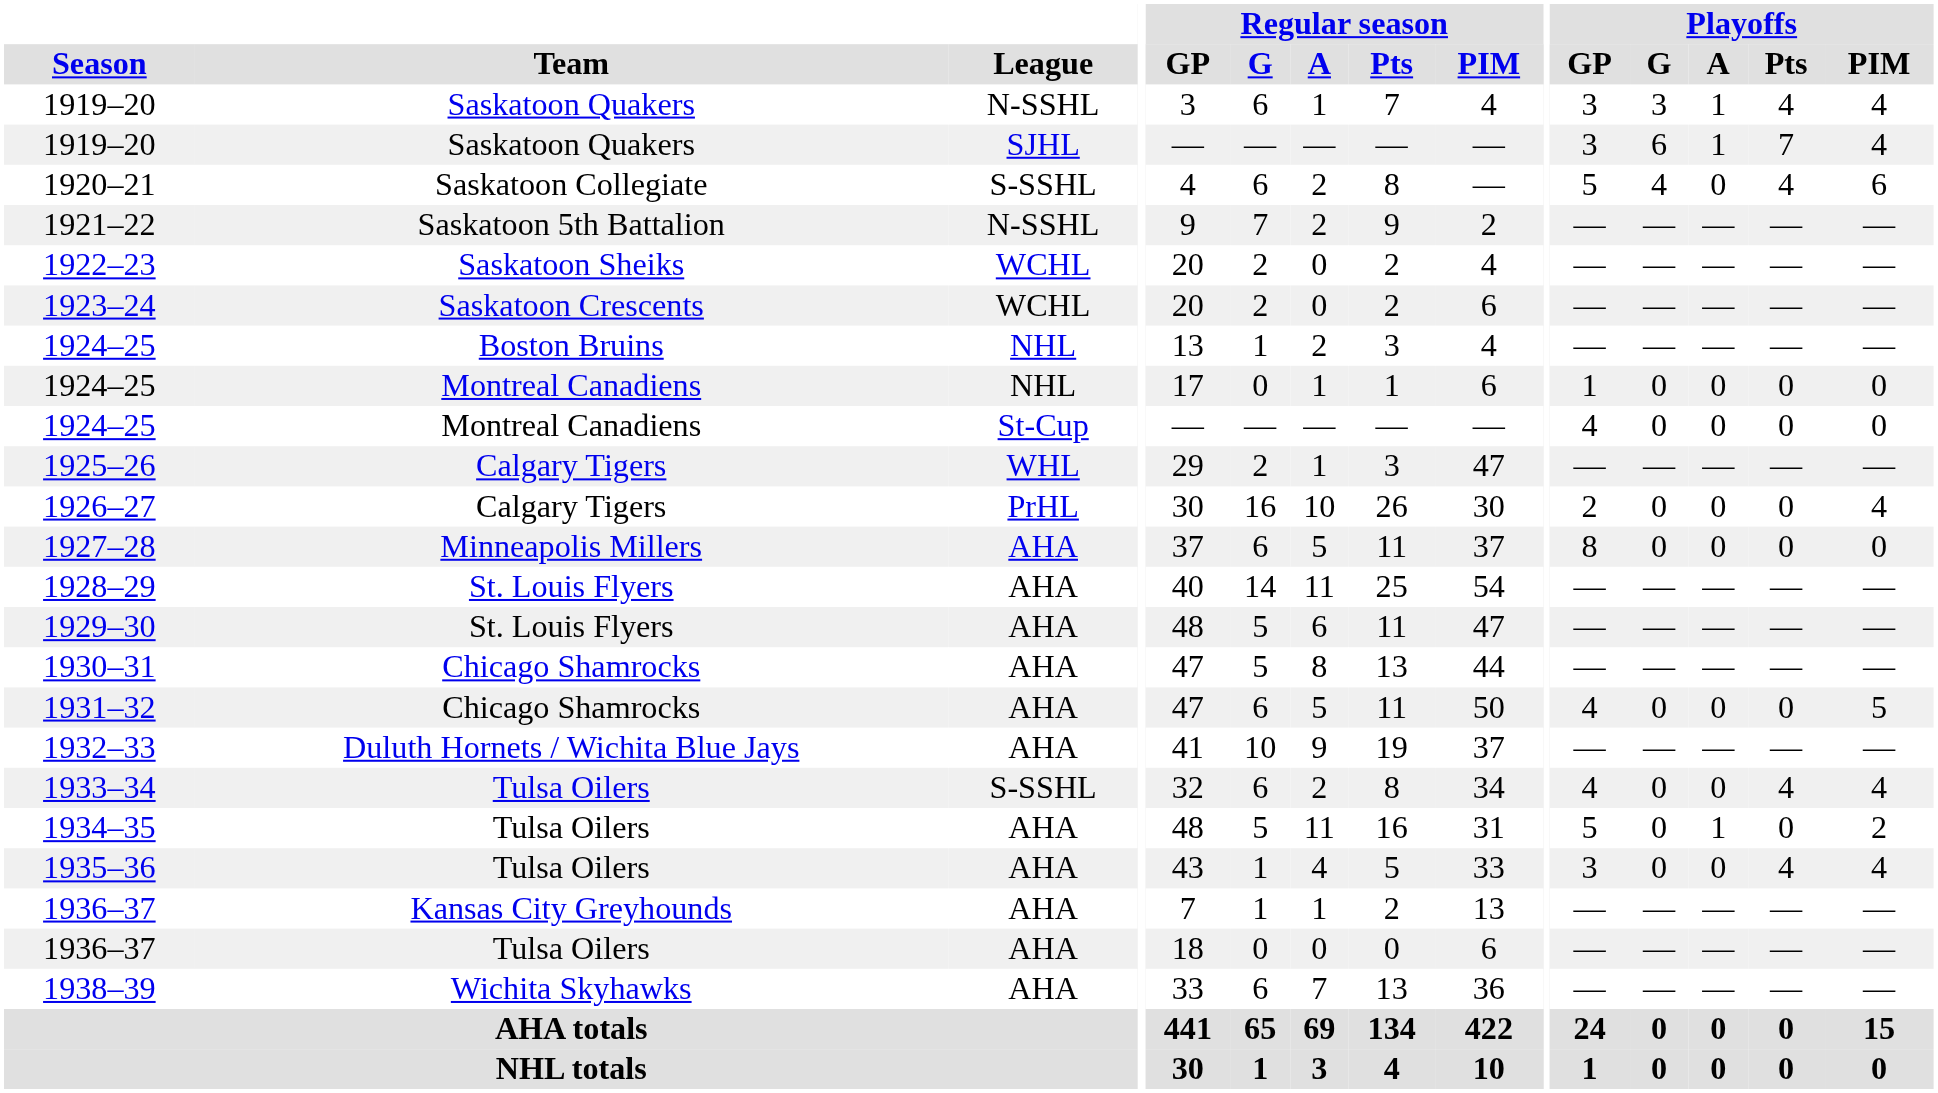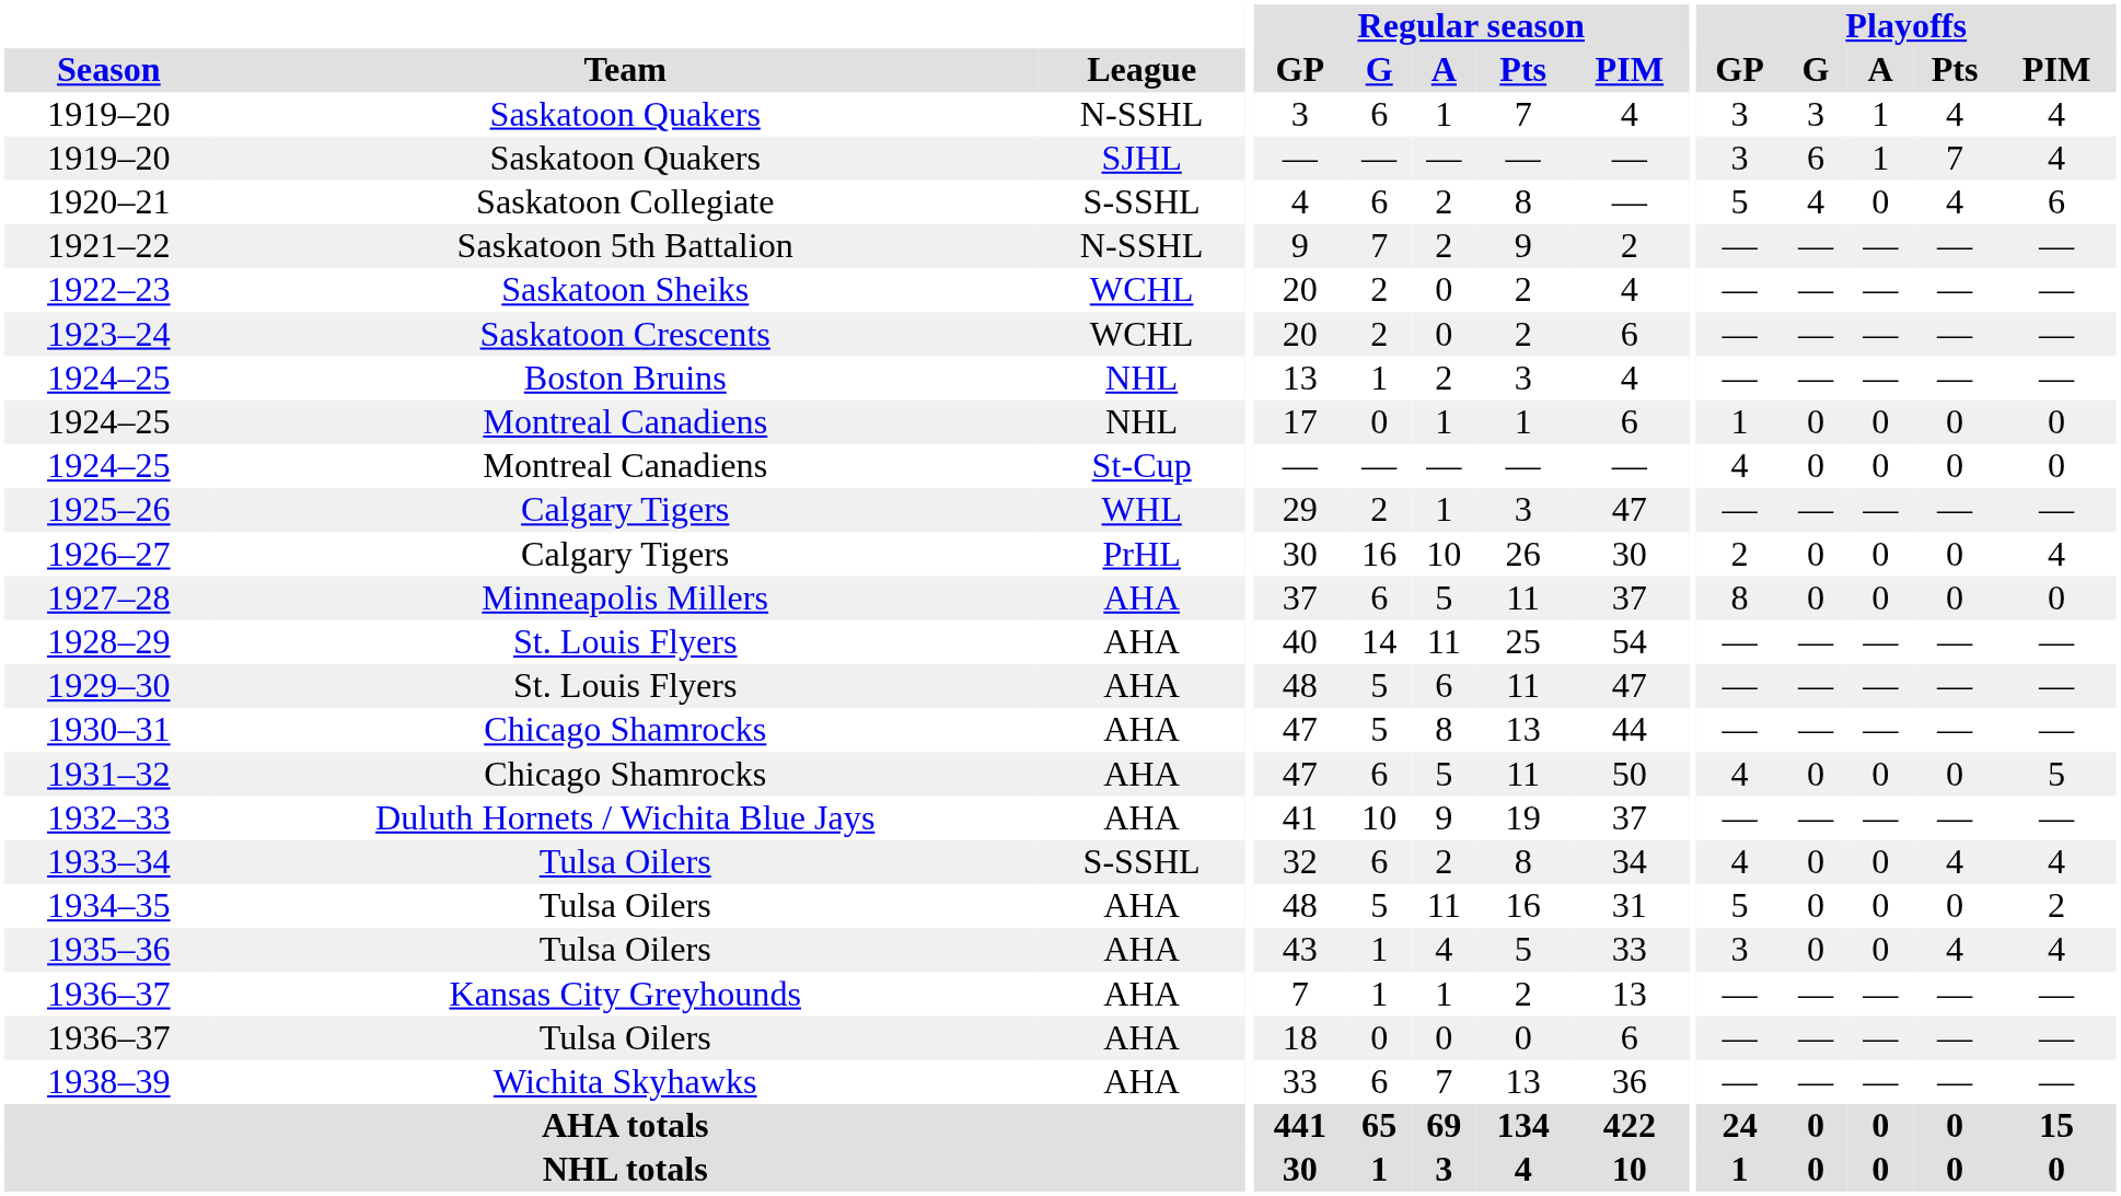1934–35 | Playoffs / A: 1 -> 0
